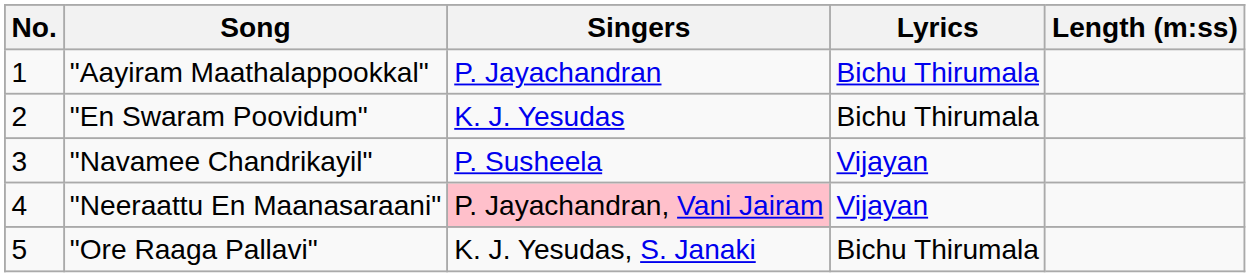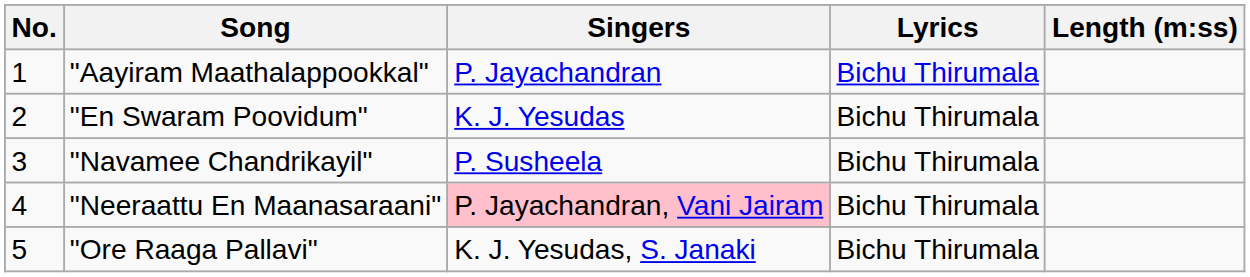"Navamee Chandrikayil" | Lyrics: Vijayan -> Bichu Thirumala
"Neeraattu En Maanasaraani" | Lyrics: Vijayan -> Bichu Thirumala
